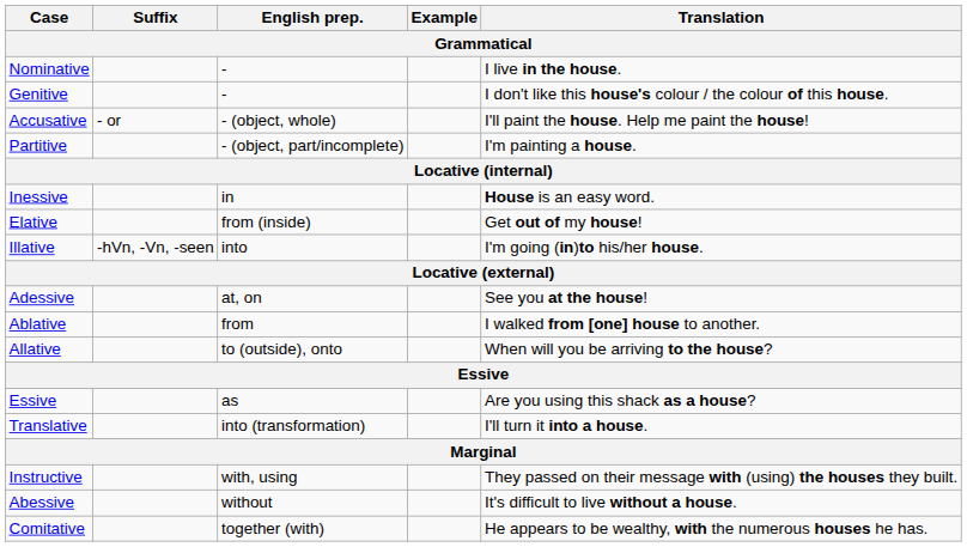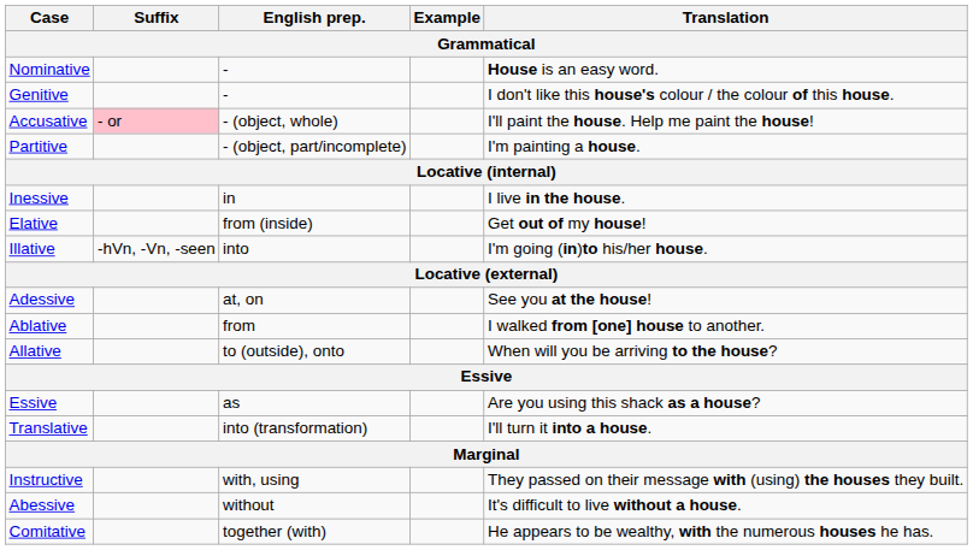Nominative | Translation: I live in the house. -> House is an easy word.
Accusative | Suffix: no background -> pink background
Inessive | Translation: House is an easy word. -> I live in the house.
